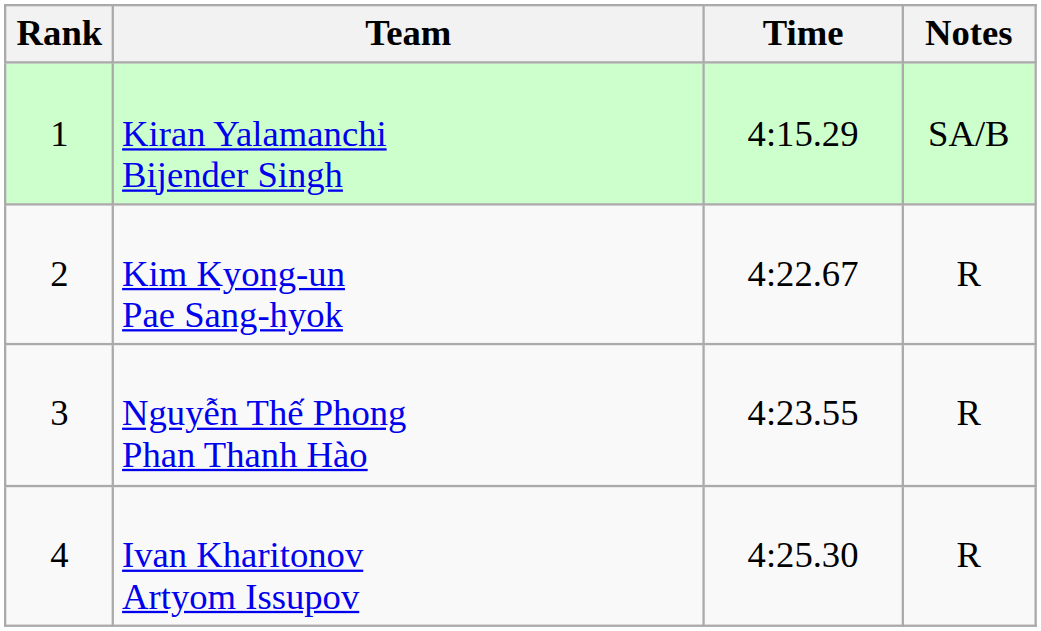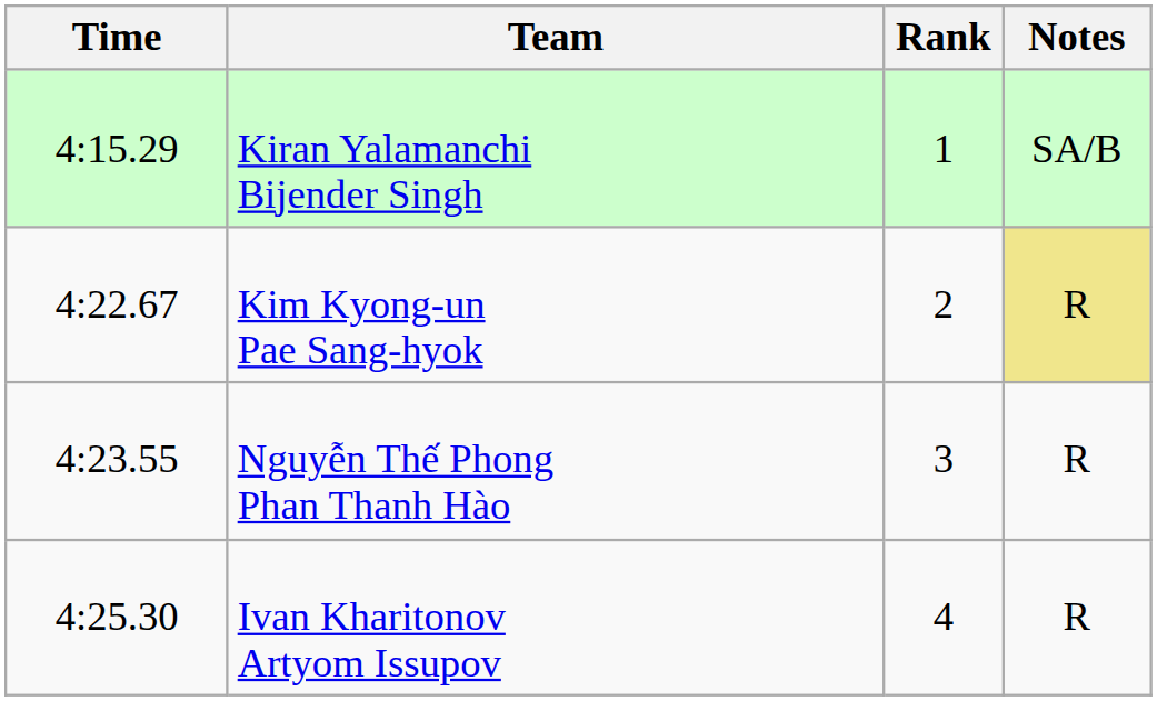columns swapped: Rank <-> Time
Kim Kyong-un Pae Sang-hyok | Notes: no background -> khaki background
